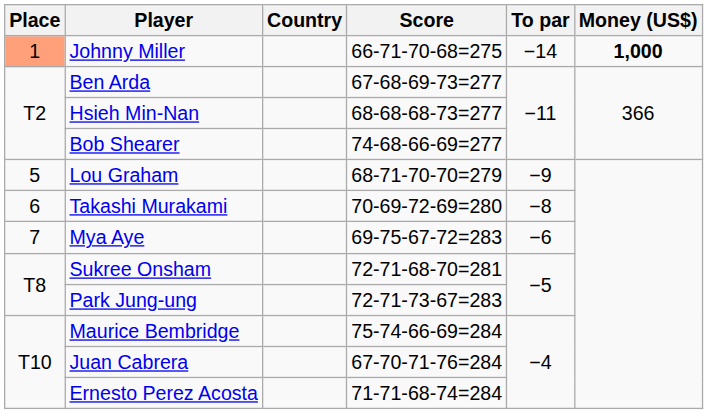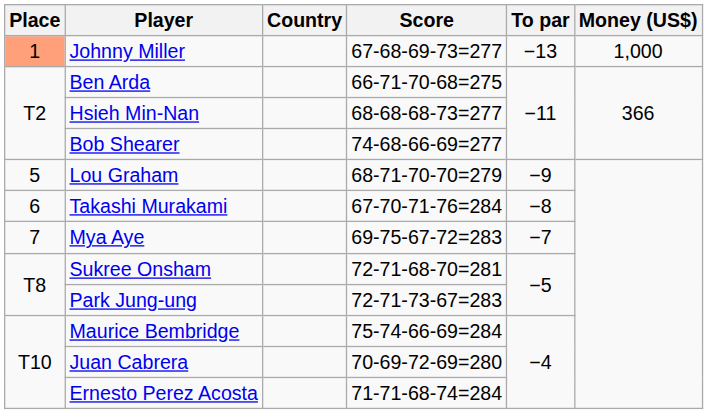Johnny Miller | Score: 66-71-70-68=275 -> 67-68-69-73=277
Johnny Miller | To par: −14 -> −13
Johnny Miller | Money (US$): bold -> normal
Ben Arda | Score: 67-68-69-73=277 -> 66-71-70-68=275
Takashi Murakami | Score: 70-69-72-69=280 -> 67-70-71-76=284
Mya Aye | To par: −6 -> −7
Juan Cabrera | Score: 67-70-71-76=284 -> 70-69-72-69=280
